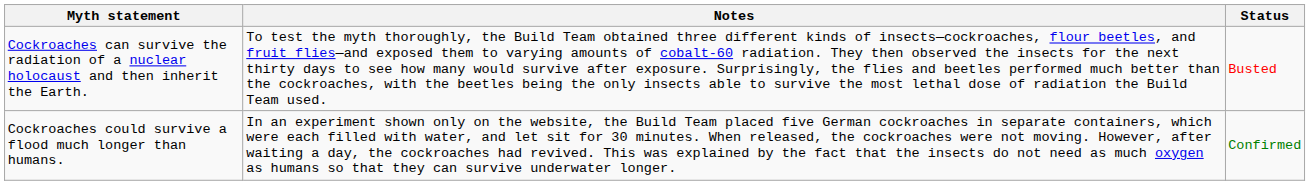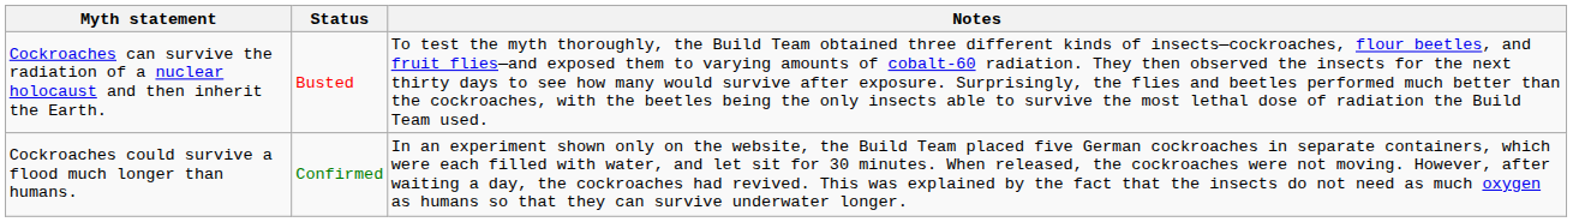columns swapped: Status <-> Notes
